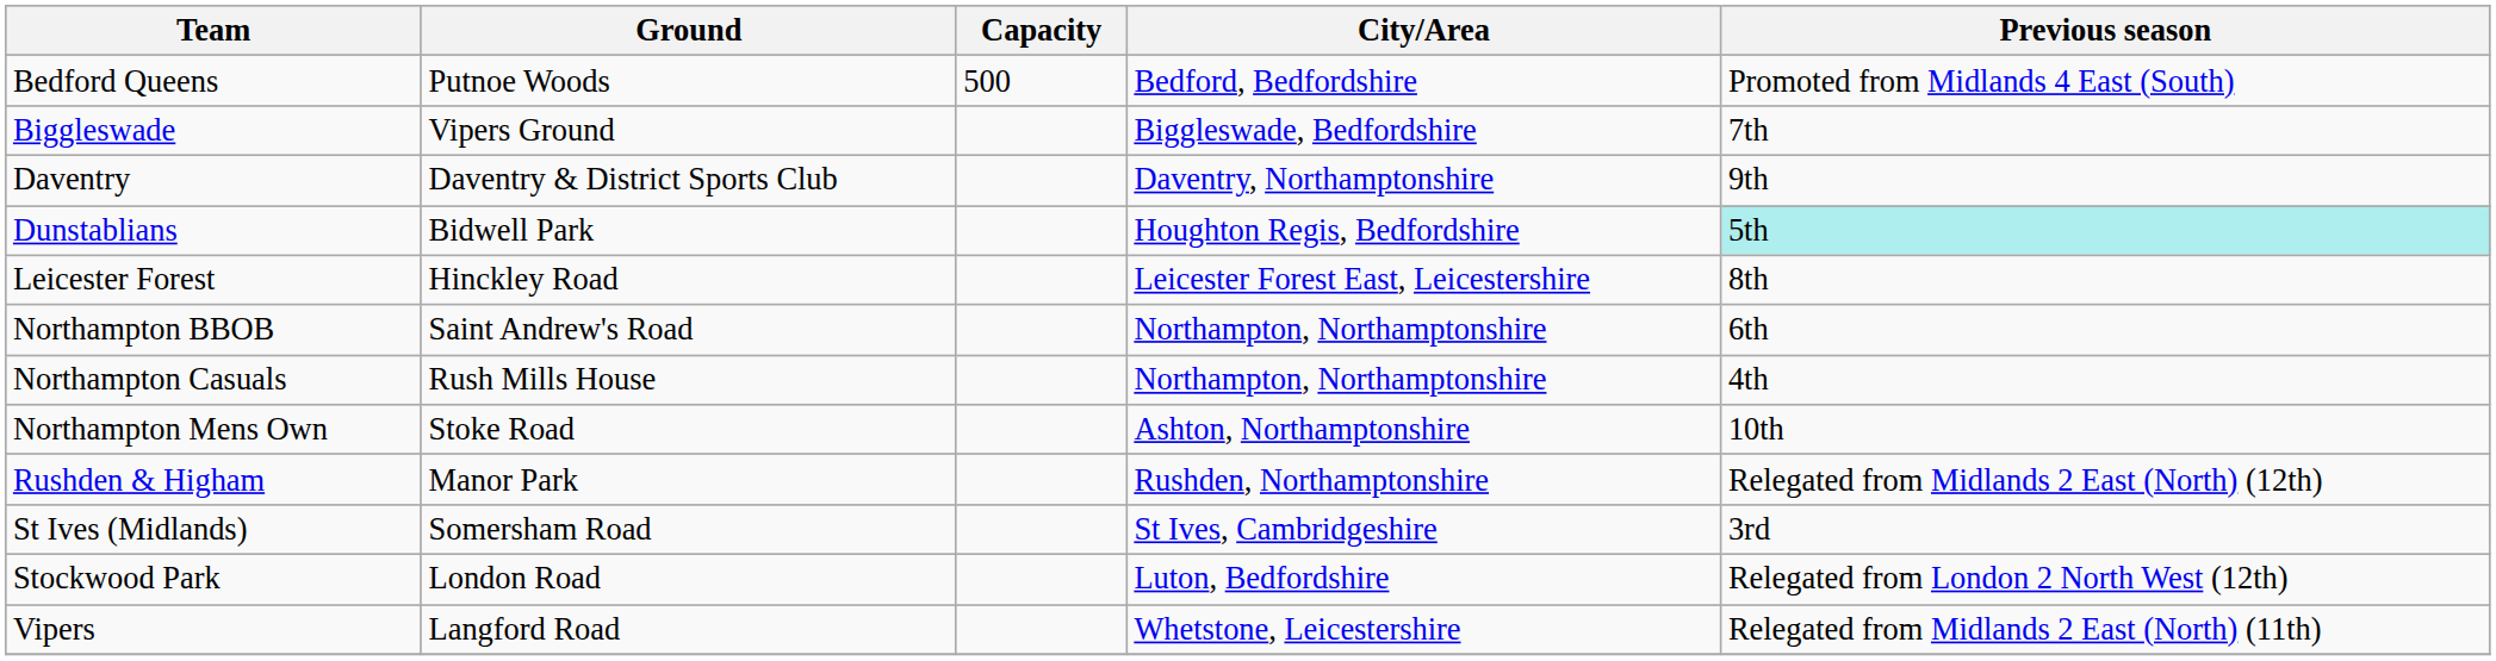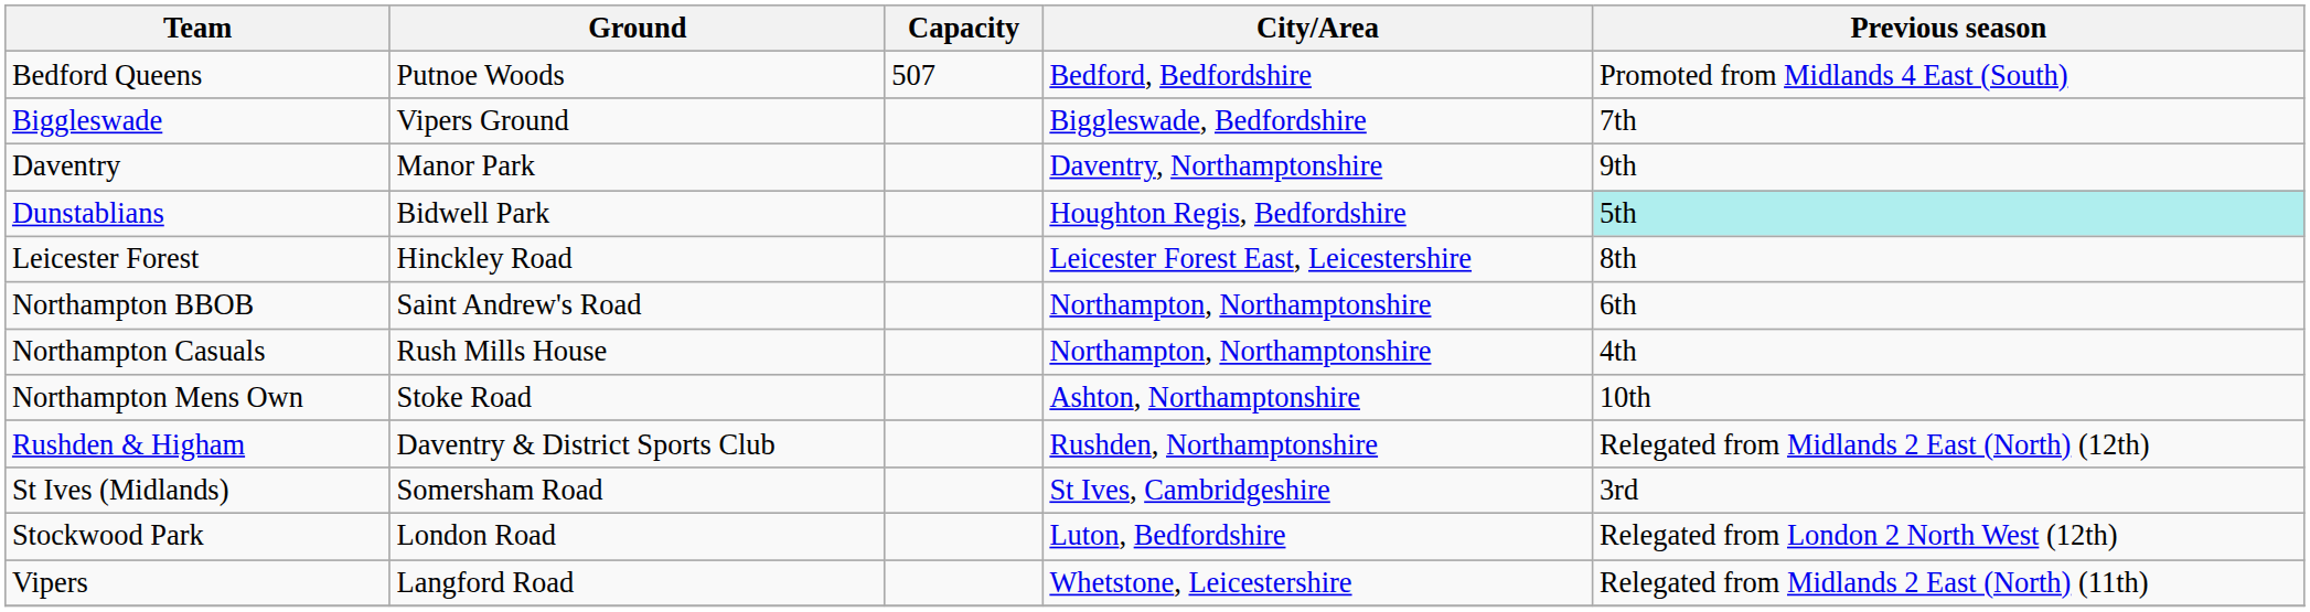Bedford Queens | Capacity: 500 -> 507
Daventry | Ground: Daventry & District Sports Club -> Manor Park
Rushden & Higham | Ground: Manor Park -> Daventry & District Sports Club
